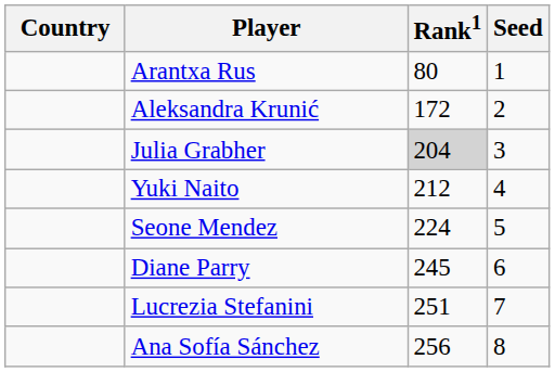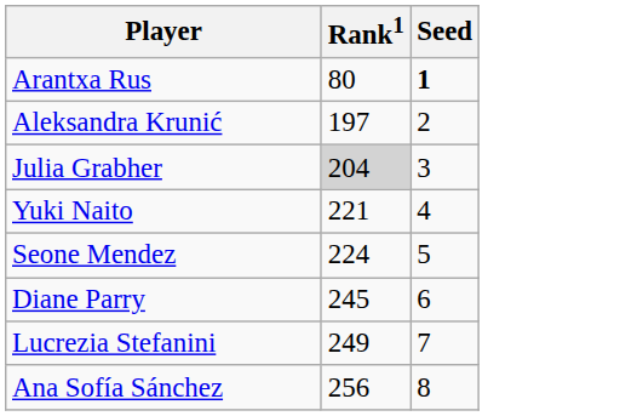- column: Country
Arantxa Rus | Seed: normal -> bold
Aleksandra Krunić | Rank1: 172 -> 197
Yuki Naito | Rank1: 212 -> 221
Lucrezia Stefanini | Rank1: 251 -> 249
